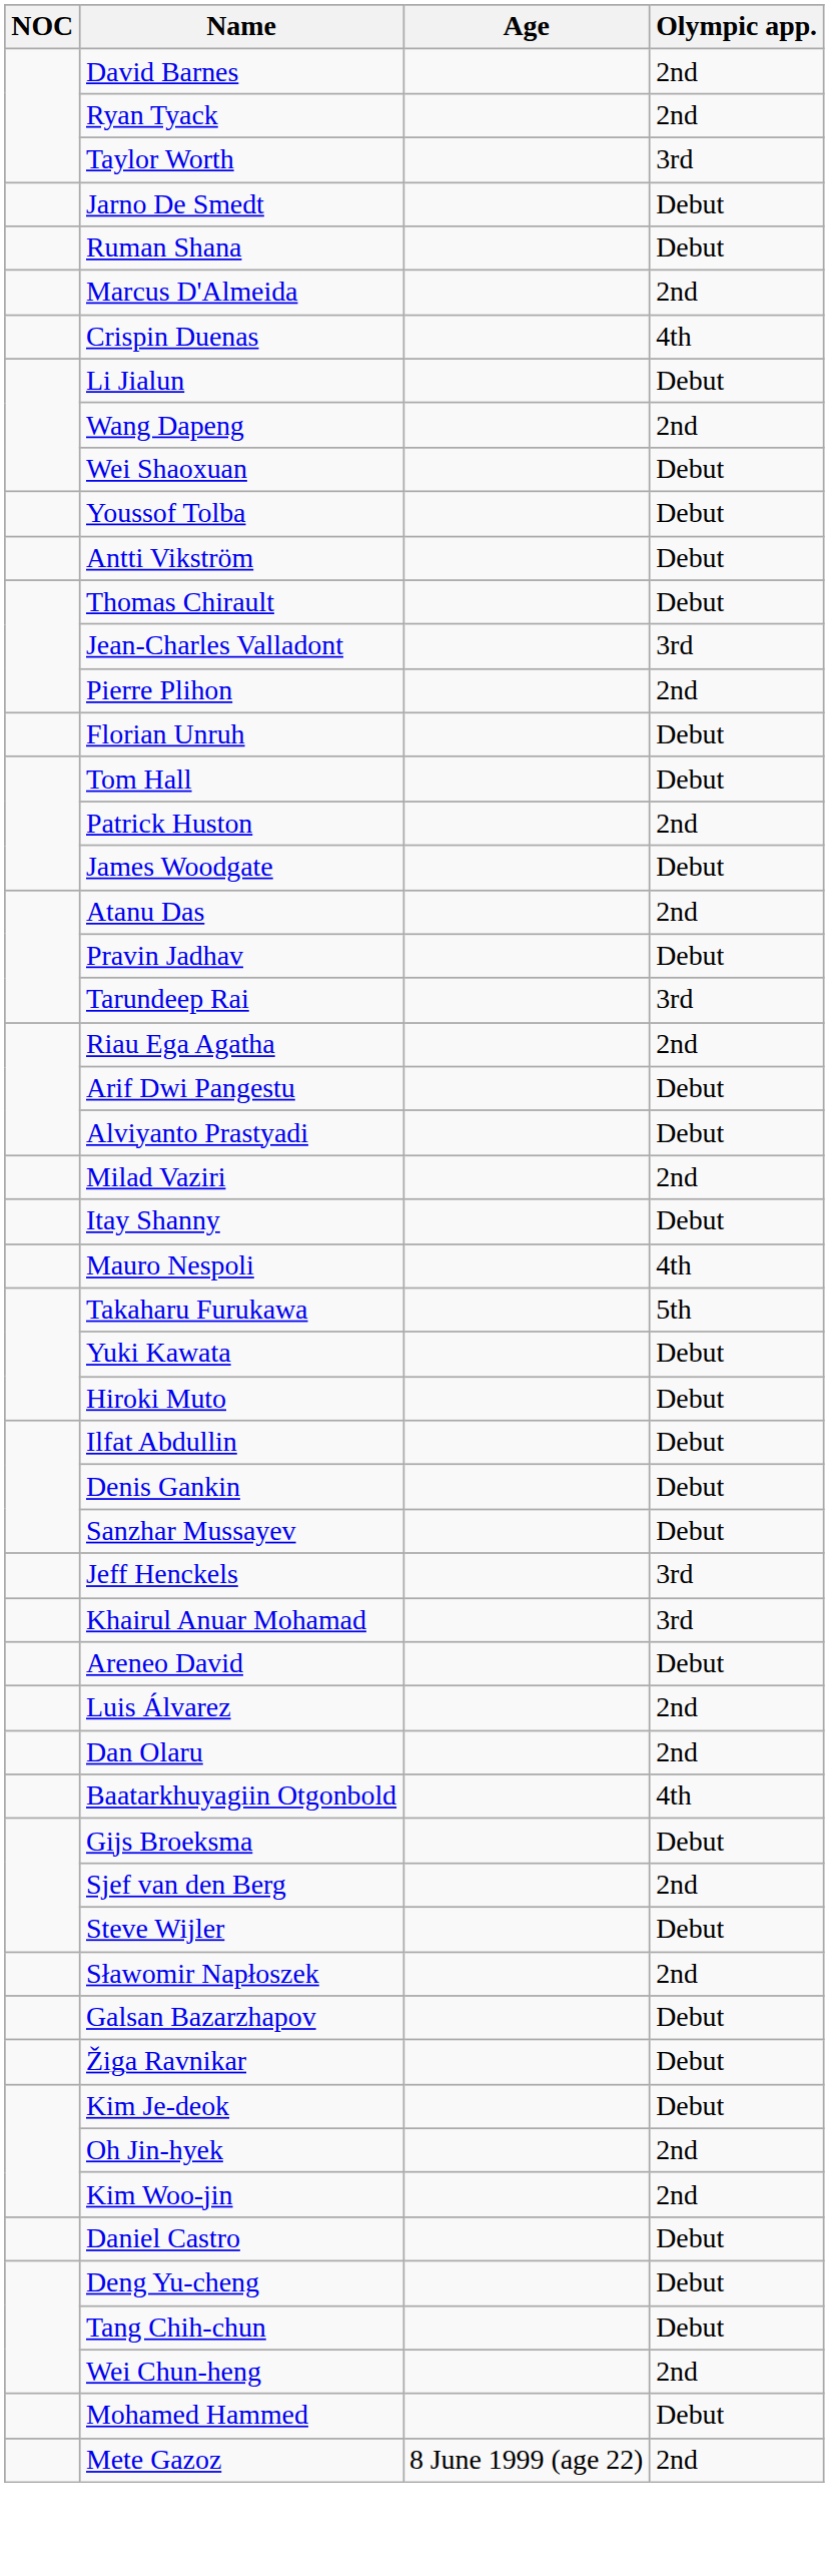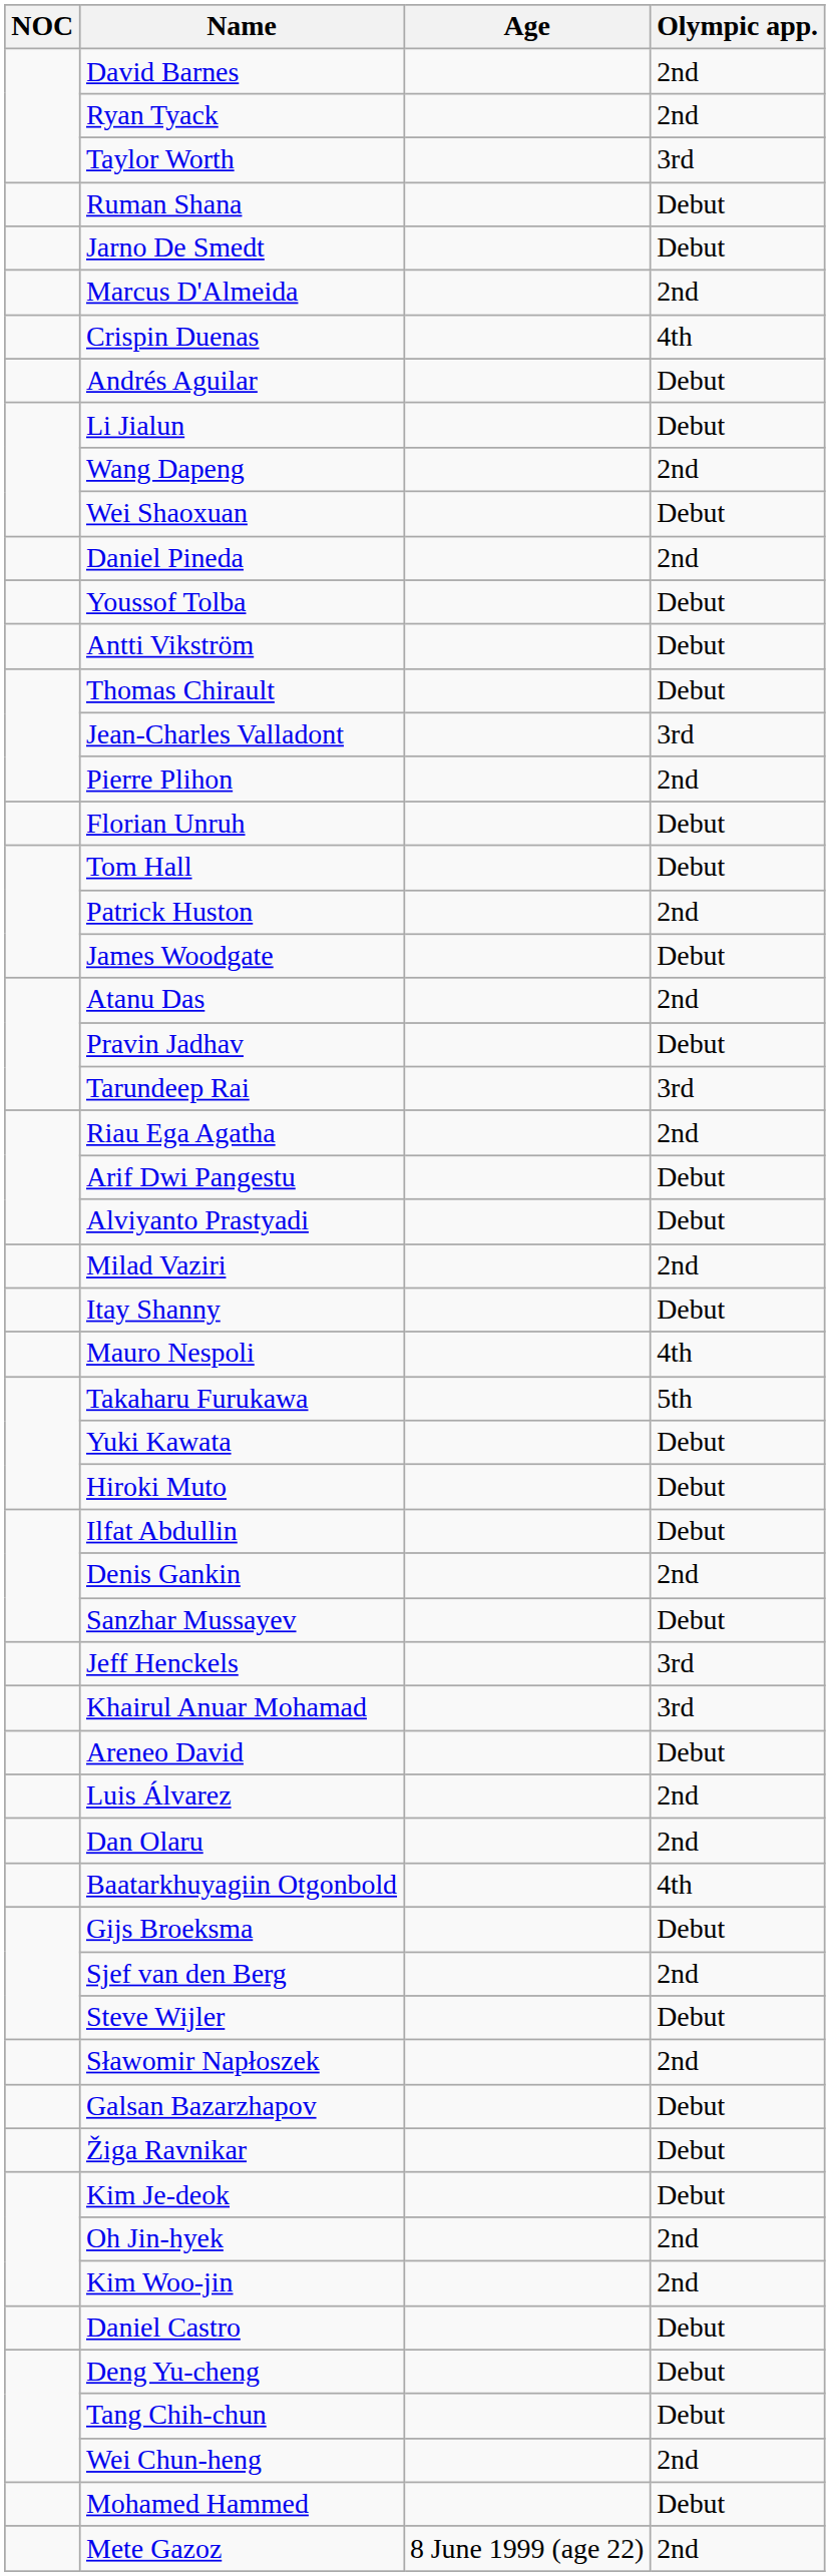rows swapped: Ruman Shana <-> Jarno De Smedt
+ row: Andrés Aguilar | Debut
+ row: Daniel Pineda | 2nd
Denis Gankin | Olympic app.: Debut -> 2nd
